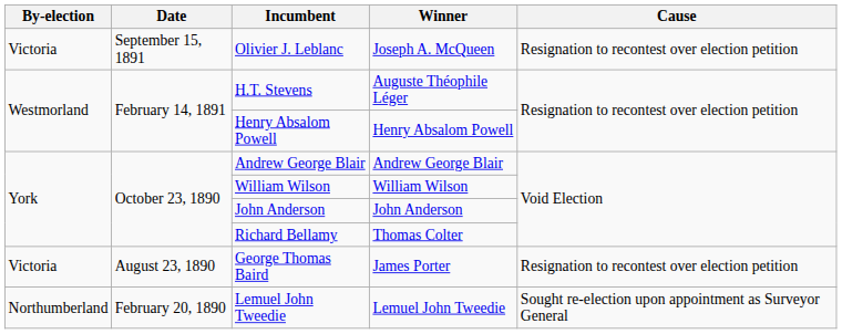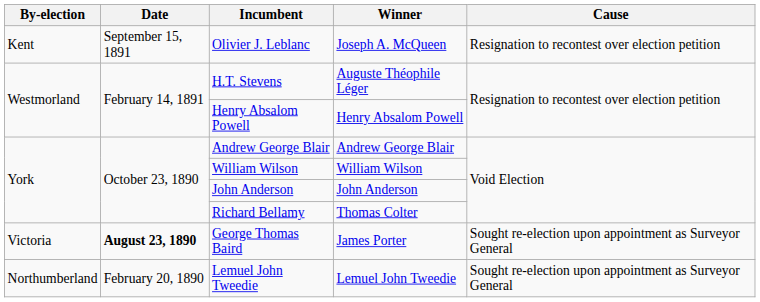Olivier J. Leblanc | By-election: Victoria -> Kent
George Thomas Baird | Date: normal -> bold
George Thomas Baird | Cause: Resignation to recontest over election petition -> Sought re-election upon appointment as Surveyor General
